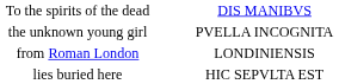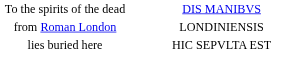- row: the unknown young girl | PVELLA INCOGNITA
